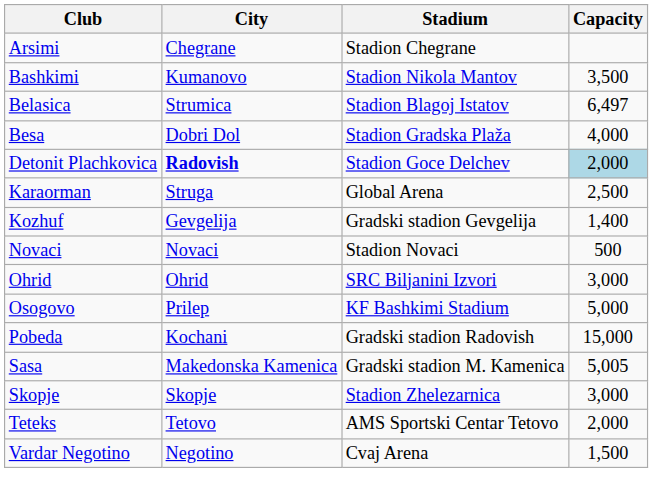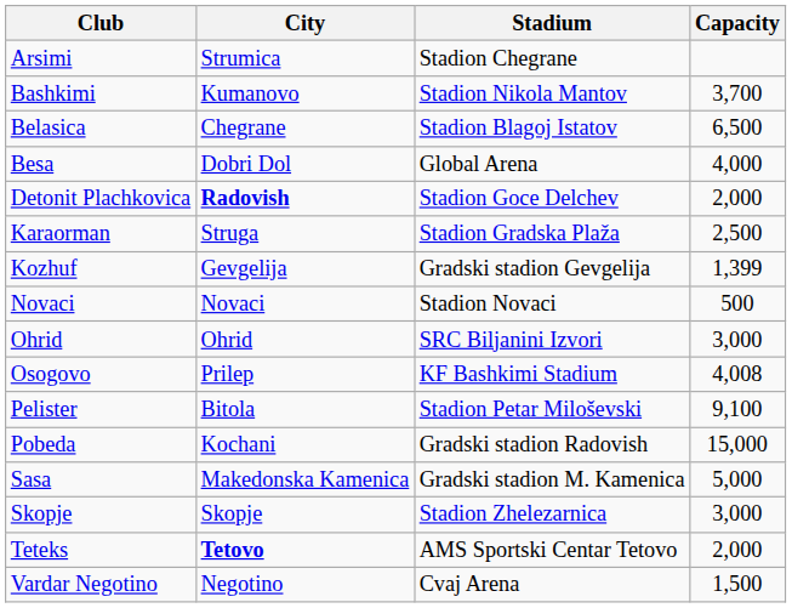Arsimi | City: Chegrane -> Strumica
Bashkimi | Capacity: 3,500 -> 3,700
Belasica | City: Strumica -> Chegrane
Belasica | Capacity: 6,497 -> 6,500
Besa | Stadium: Stadion Gradska Plaža -> Global Arena
Detonit Plachkovica | Capacity: lightblue background -> no background
Karaorman | Stadium: Global Arena -> Stadion Gradska Plaža
Kozhuf | Capacity: 1,400 -> 1,399
Osogovo | Capacity: 5,000 -> 4,008
+ row: Pelister | Bitola | Stadion Petar Miloševski | 9,100
Sasa | Capacity: 5,005 -> 5,000
Teteks | City: normal -> bold
